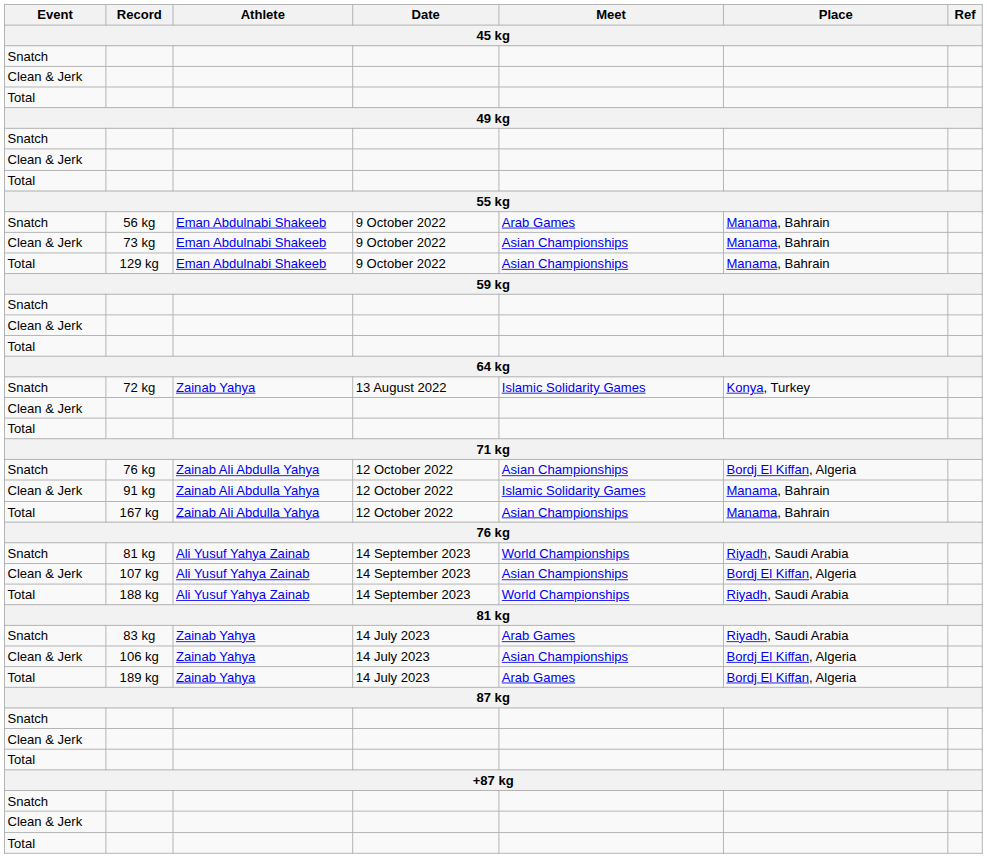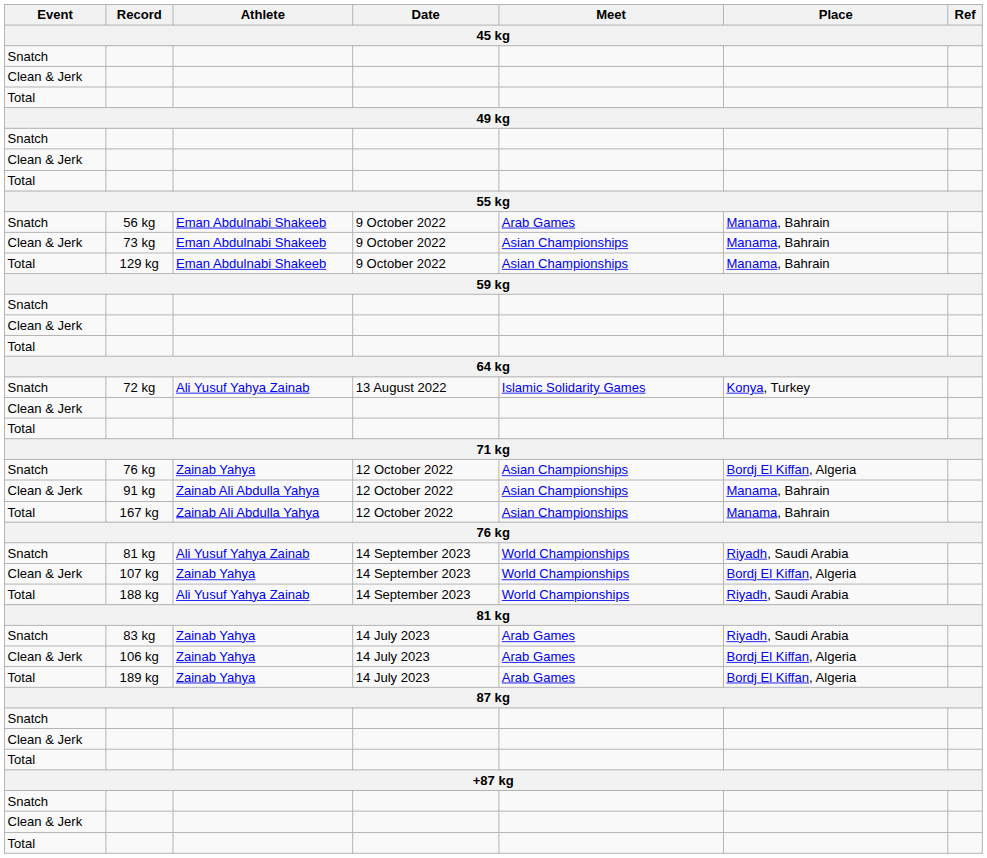72 kg | Athlete: Zainab Yahya -> Ali Yusuf Yahya Zainab
Snatch / 76 kg | Athlete: Zainab Ali Abdulla Yahya -> Zainab Yahya
91 kg | Meet: Islamic Solidarity Games -> Asian Championships
107 kg | Athlete: Ali Yusuf Yahya Zainab -> Zainab Yahya
107 kg | Meet: Asian Championships -> World Championships
106 kg | Meet: Asian Championships -> Arab Games
